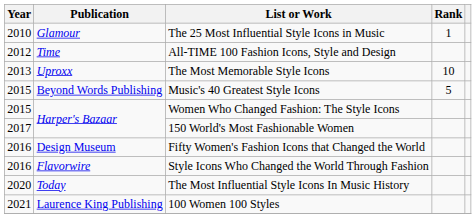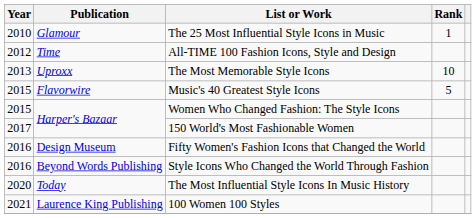Music's 40 Greatest Style Icons | Publication: Beyond Words Publishing -> Flavorwire
Style Icons Who Changed the World Through Fashion | Publication: Flavorwire -> Beyond Words Publishing
